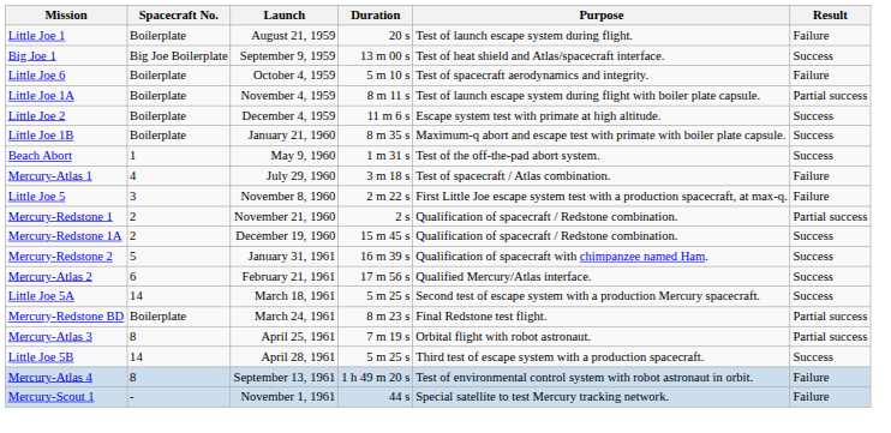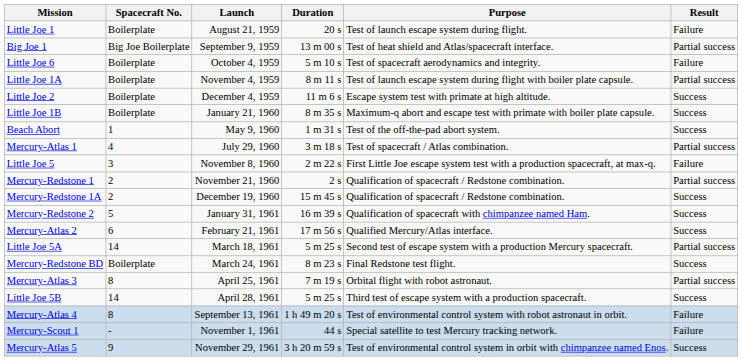Big Joe 1 | Result: Success -> Partial success
Mercury-Atlas 1 | Result: Failure -> Partial success
Little Joe 5A | Result: Success -> Partial success
Mercury-Redstone BD | Result: Partial success -> Success
+ row: Mercury-Atlas 5 | 9 | November 29, 1961 | 3 h 20 m 59 s | Test of environmental control system in orbit with chimpanzee named Enos. | Success
